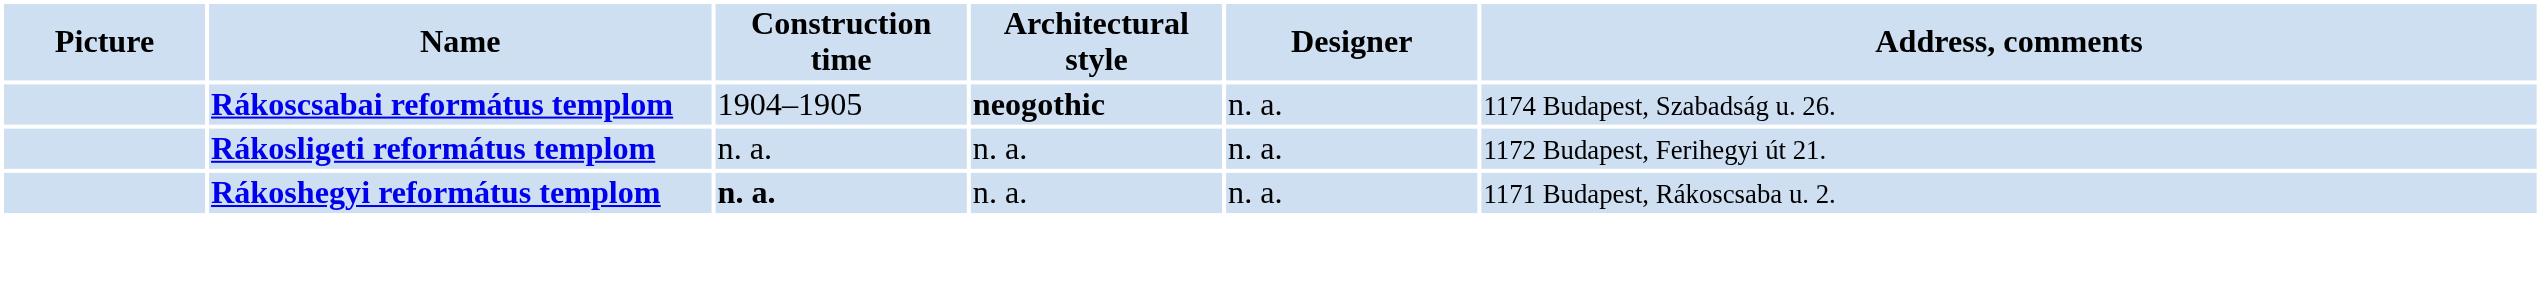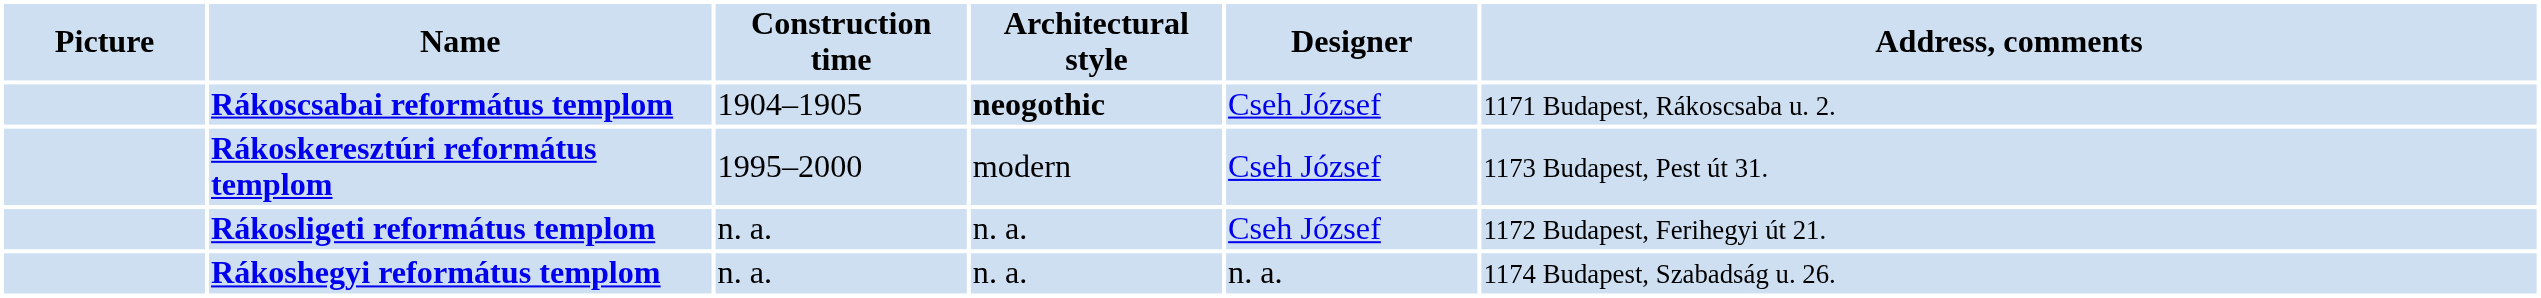Rákoscsabai református templom | Designer: n. a. -> Cseh József
Rákoscsabai református templom | Address, comments: 1174 Budapest, Szabadság u. 26. -> 1171 Budapest, Rákoscsaba u. 2.
+ row: Rákoskeresztúri református templom | 1995–2000 | modern | Cseh József | 1173 Budapest, Pest út 31.
Rákosligeti református templom | Designer: n. a. -> Cseh József
Rákoshegyi református templom | Construction time: bold -> normal
Rákoshegyi református templom | Address, comments: 1171 Budapest, Rákoscsaba u. 2. -> 1174 Budapest, Szabadság u. 26.
